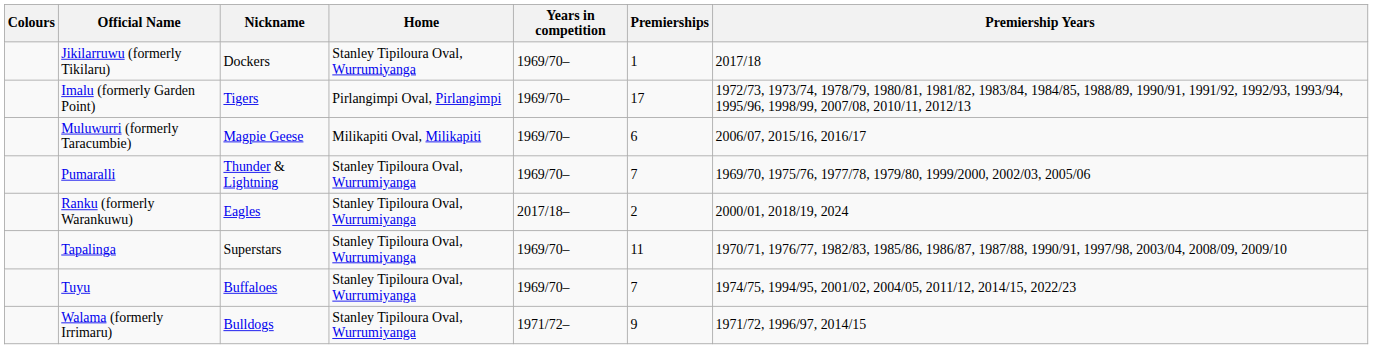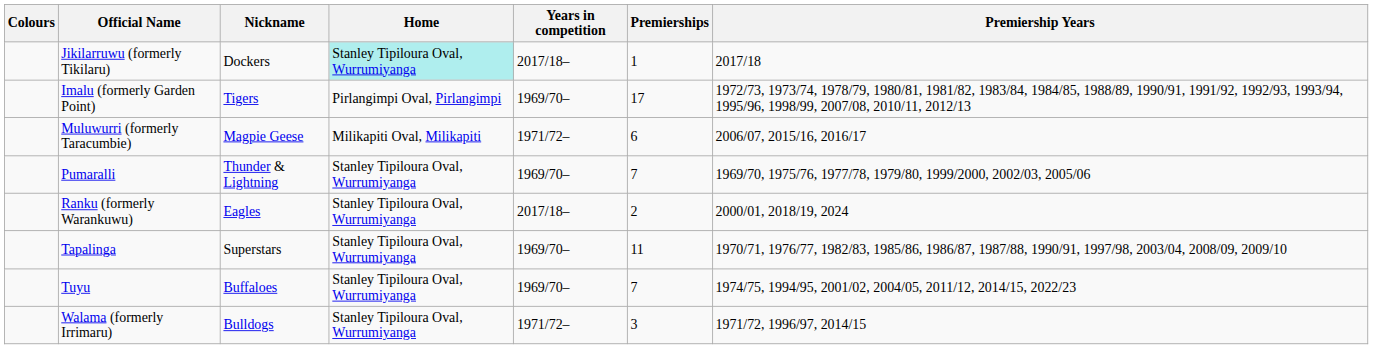Jikilarruwu (formerly Tikilaru) | Home: no background -> paleturquoise background
Jikilarruwu (formerly Tikilaru) | Years in competition: 1969/70– -> 2017/18–
Muluwurri (formerly Taracumbie) | Years in competition: 1969/70– -> 1971/72–
Walama (formerly Irrimaru) | Premierships: 9 -> 3
